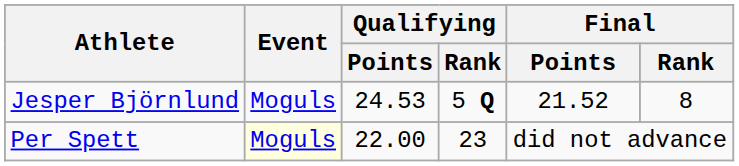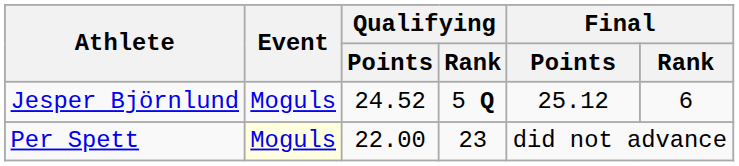Jesper Björnlund | Qualifying / Points: 24.53 -> 24.52
Jesper Björnlund | Final / Points: 21.52 -> 25.12
Jesper Björnlund | Final / Rank: 8 -> 6
